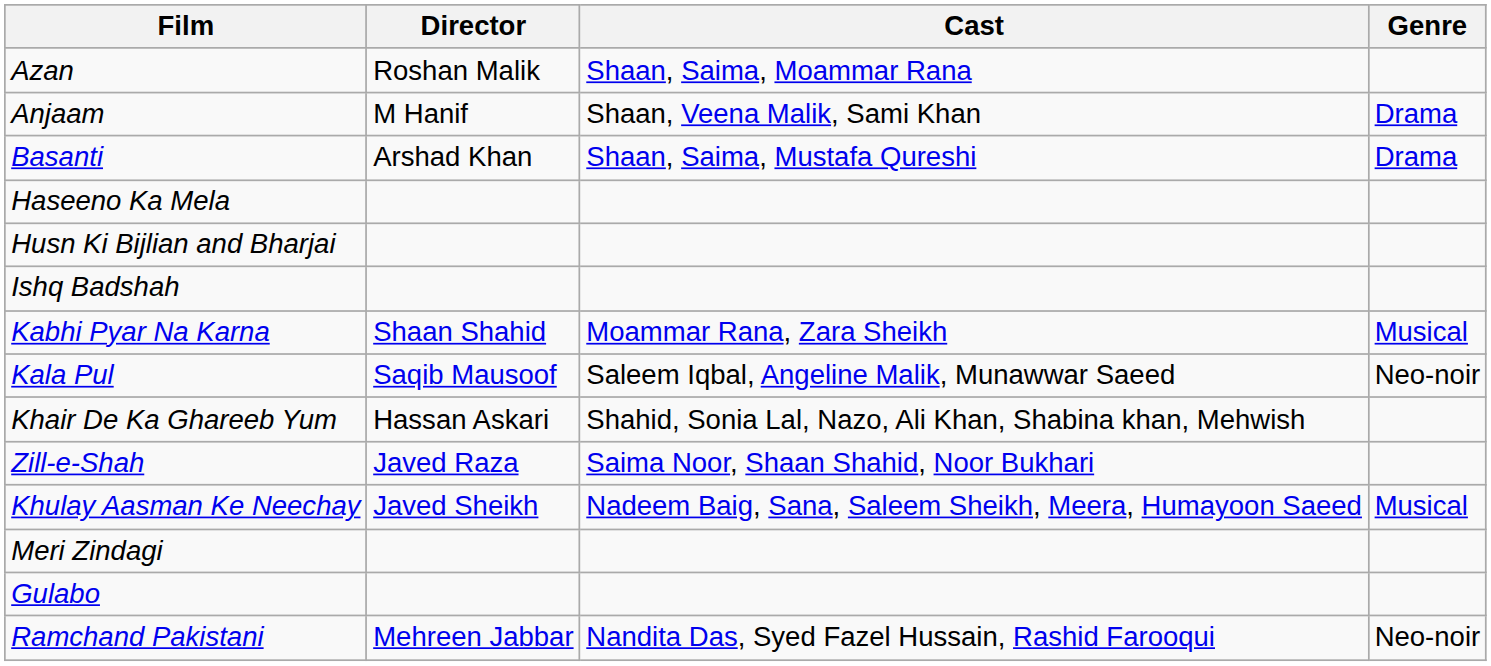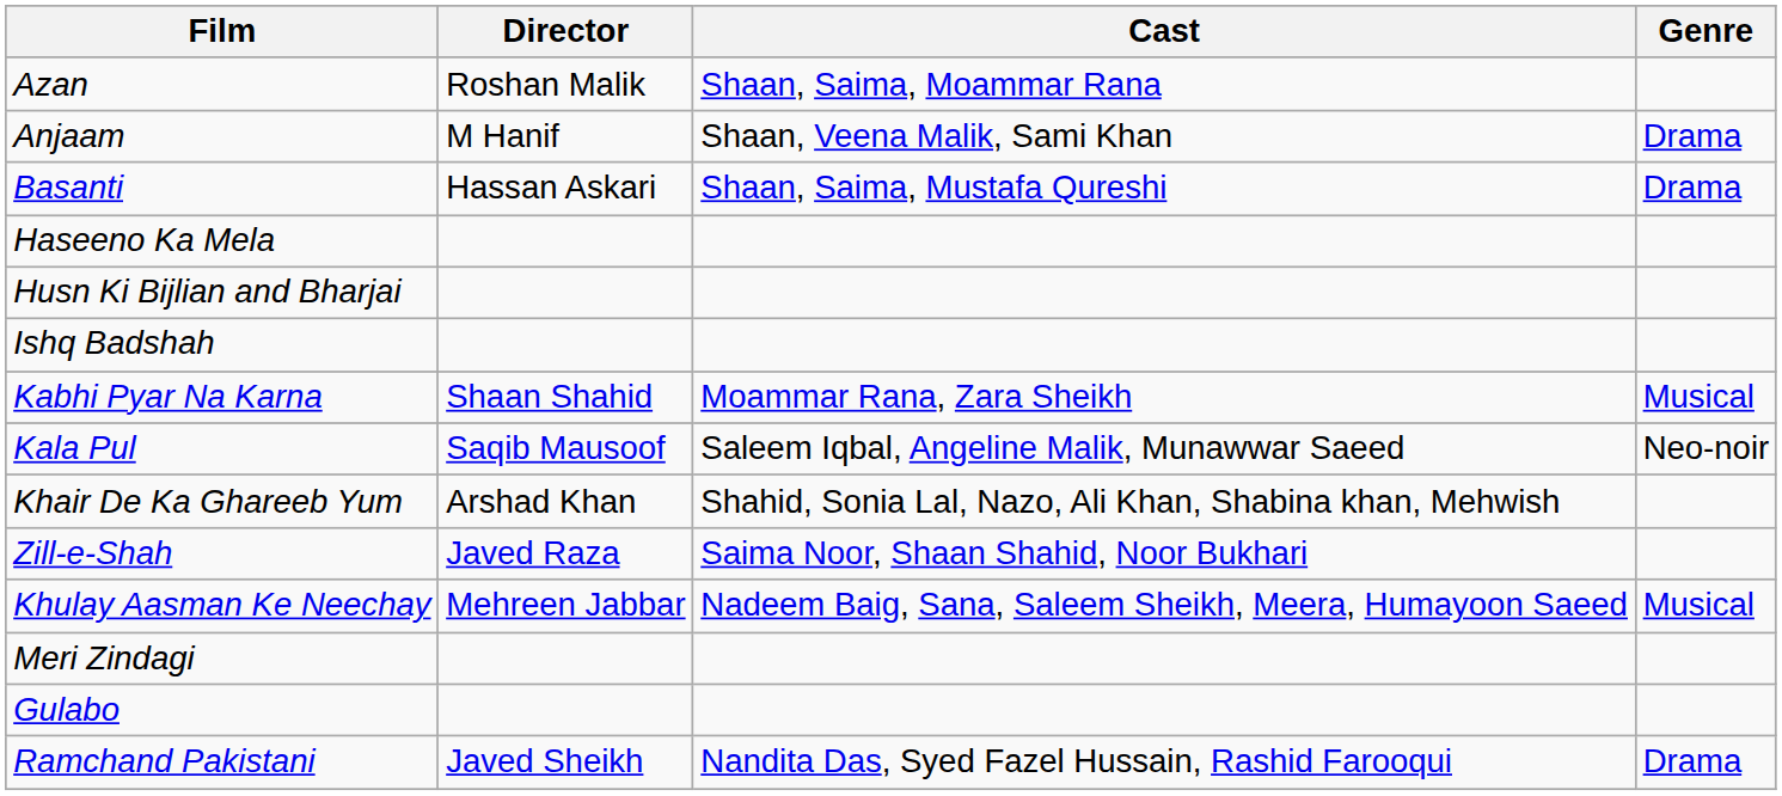Basanti | Director: Arshad Khan -> Hassan Askari
Khair De Ka Ghareeb Yum | Director: Hassan Askari -> Arshad Khan
Khulay Aasman Ke Neechay | Director: Javed Sheikh -> Mehreen Jabbar
Ramchand Pakistani | Director: Mehreen Jabbar -> Javed Sheikh
Ramchand Pakistani | Genre: Neo-noir -> Drama
